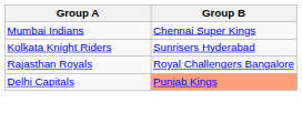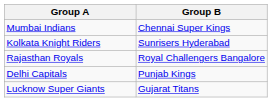Delhi Capitals | Group B: lightsalmon background -> no background
+ row: Lucknow Super Giants | Gujarat Titans
